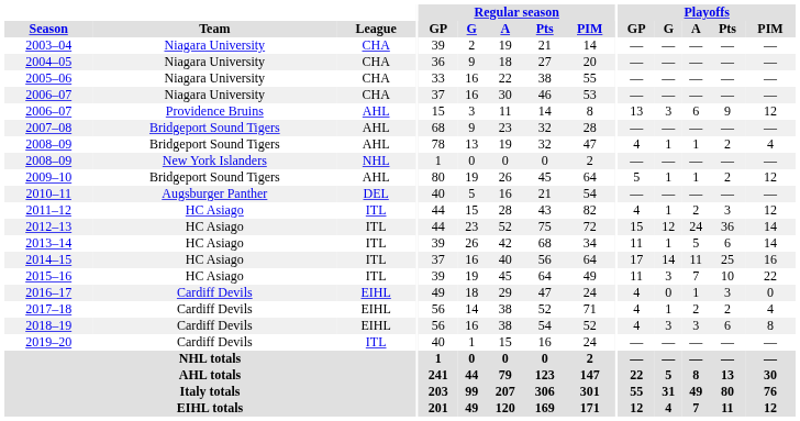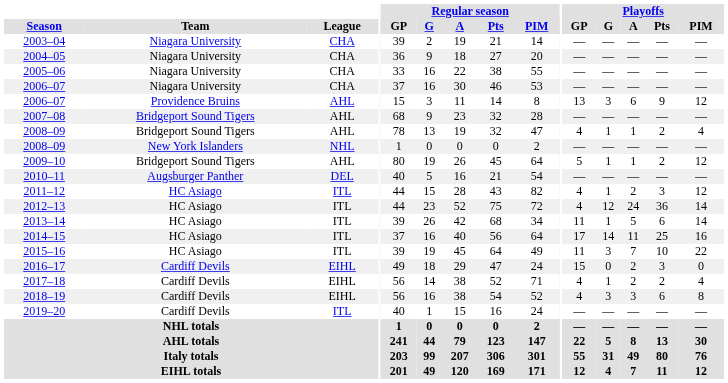2012–13 | Playoffs / GP: 15 -> 4
2016–17 | Playoffs / GP: 4 -> 15
2016–17 | Playoffs / A: 1 -> 2
